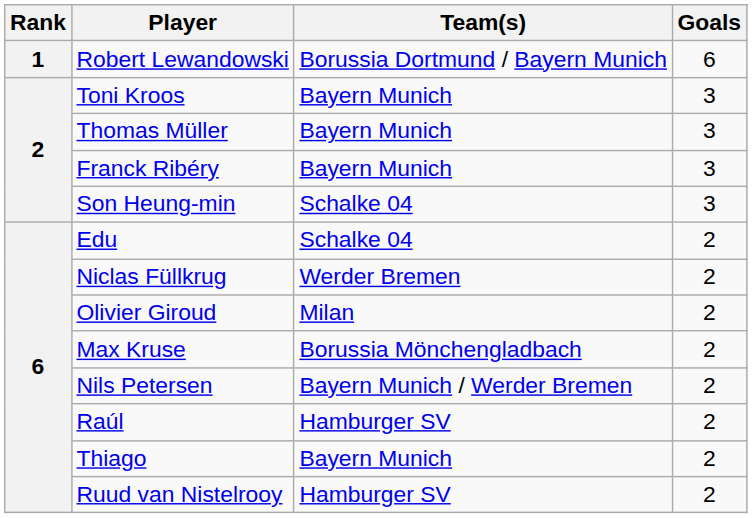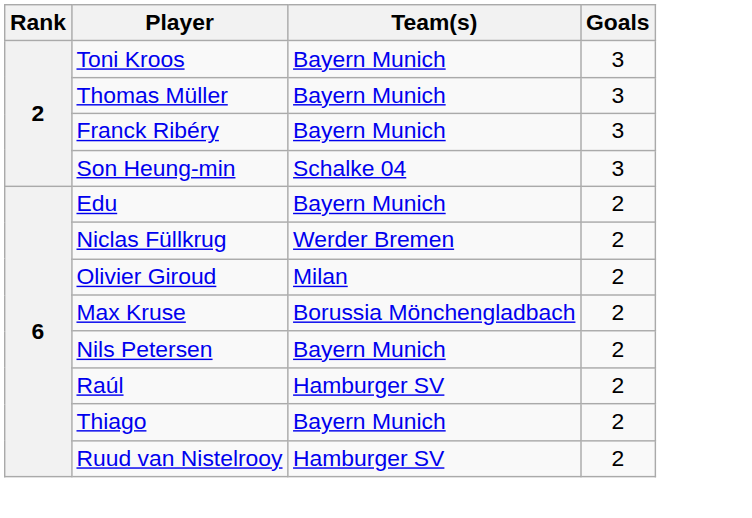- row: 1 | Robert Lewandowski | Borussia Dortmund / Bayern Munich | 6
Edu | Team(s): Schalke 04 -> Bayern Munich
Nils Petersen | Team(s): Bayern Munich / Werder Bremen -> Bayern Munich
